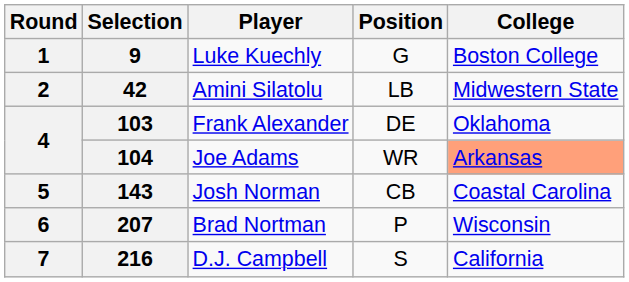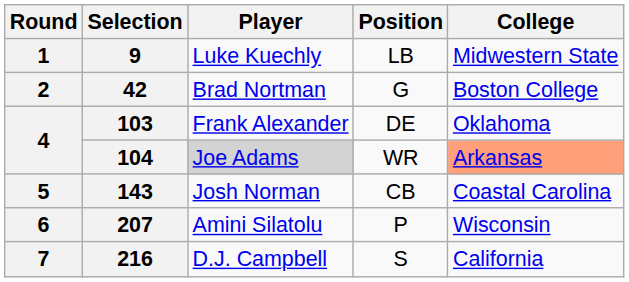9 | Position: G -> LB
9 | College: Boston College -> Midwestern State
42 | Player: Amini Silatolu -> Brad Nortman
42 | Position: LB -> G
42 | College: Midwestern State -> Boston College
104 | Player: no background -> lightgrey background
207 | Player: Brad Nortman -> Amini Silatolu
